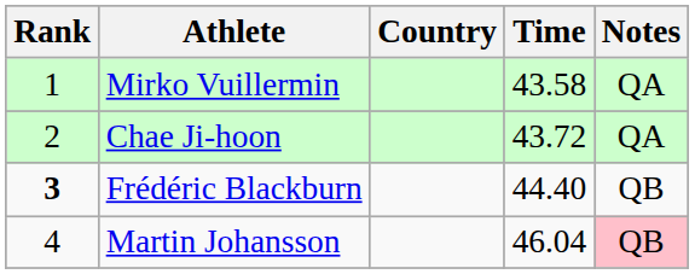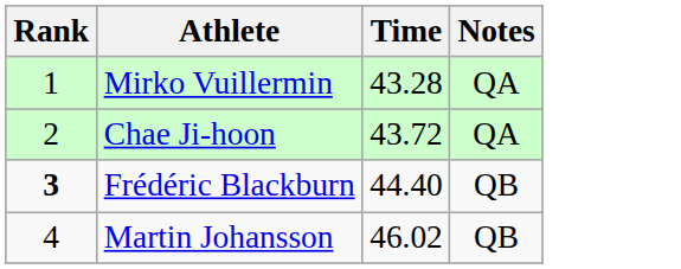- column: Country
Mirko Vuillermin | Time: 43.58 -> 43.28
Martin Johansson | Time: 46.04 -> 46.02
Martin Johansson | Notes: pink background -> no background
